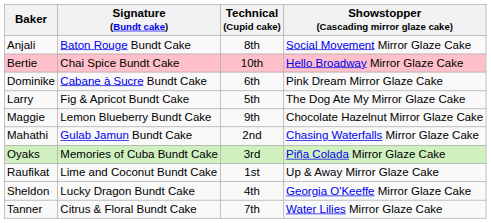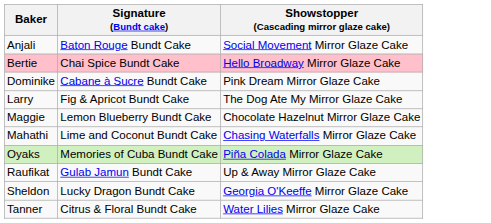- column: Technical (Cupid cake) | 8th | 10th | 6th | 5th | 9th | 2nd | 3rd | 1st | 4th | 7th
Mahathi | Signature (Bundt cake): Gulab Jamun Bundt Cake -> Lime and Coconut Bundt Cake
Raufikat | Signature (Bundt cake): Lime and Coconut Bundt Cake -> Gulab Jamun Bundt Cake
